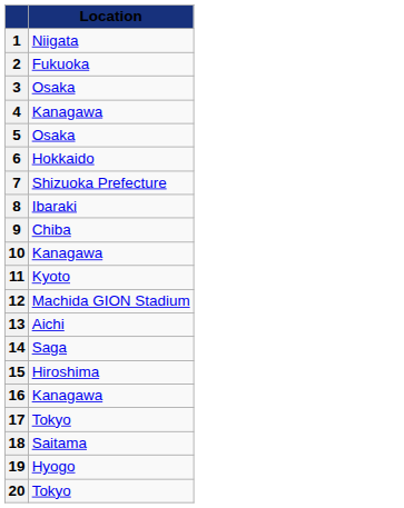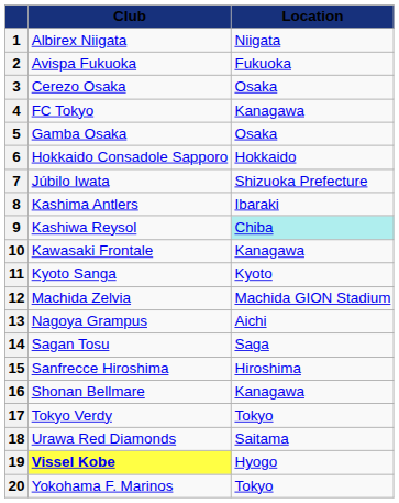+ column: Club | Albirex Niigata | Avispa Fukuoka | Cerezo Osaka | FC Tokyo | Gamba Osaka | Hokkaido Consadole Sapporo | Júbilo Iwata | Kashima Antlers | Kashiwa Reysol | Kawasaki Frontale | Kyoto Sanga | Machida Zelvia | Nagoya Grampus | Sagan Tosu | Sanfrecce Hiroshima | Shonan Bellmare | Tokyo Verdy | Urawa Red Diamonds | Vissel Kobe | Yokohama F. Marinos
9 | Location: no background -> paleturquoise background
